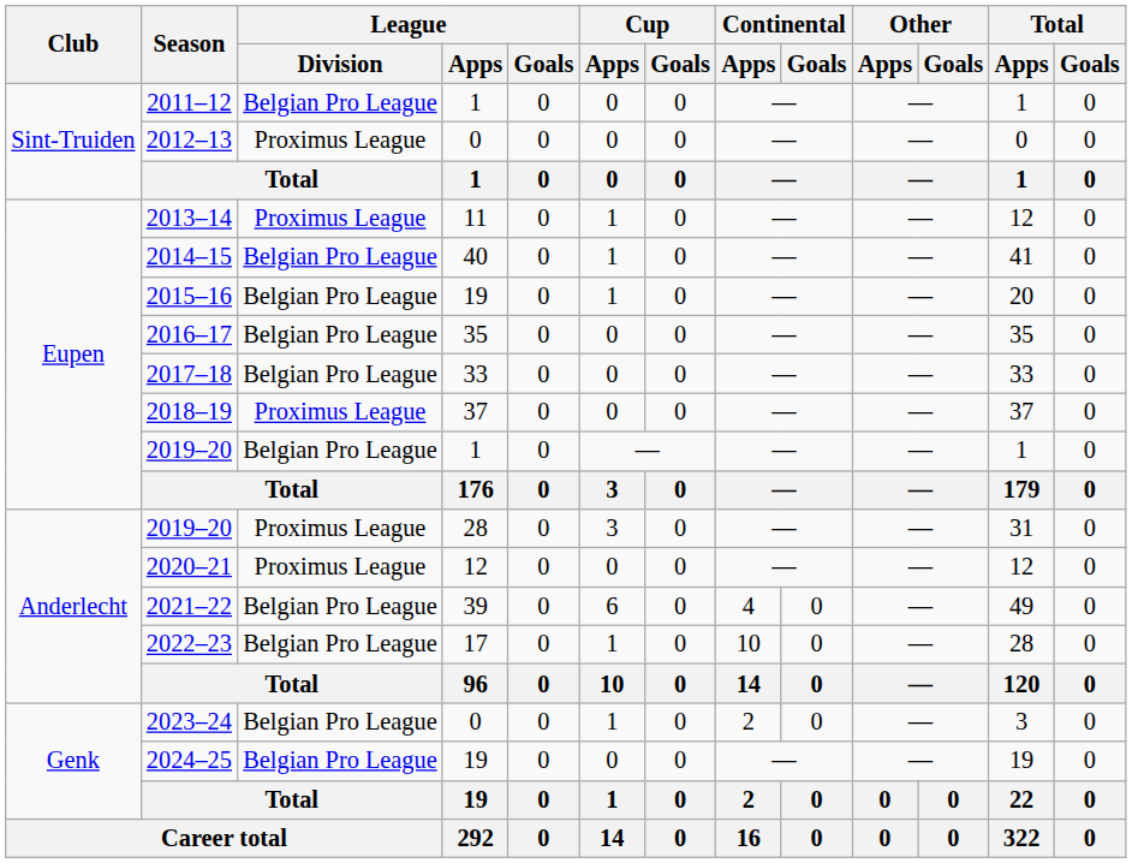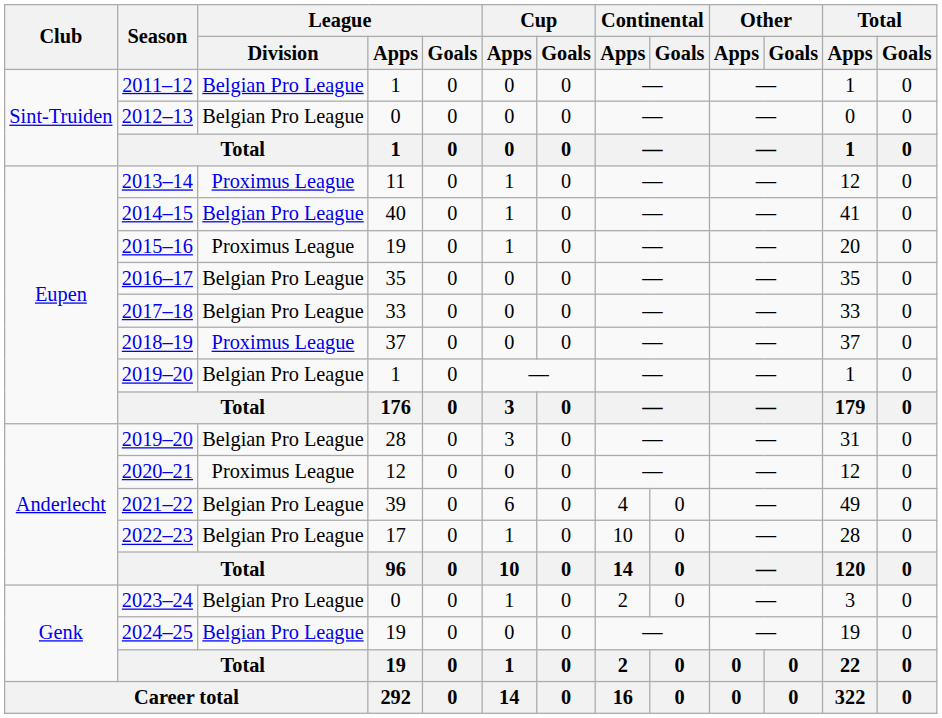2012–13 | League / Division: Proximus League -> Belgian Pro League
2015–16 | League / Division: Belgian Pro League -> Proximus League
2019–20 / 28 | League / Division: Proximus League -> Belgian Pro League
